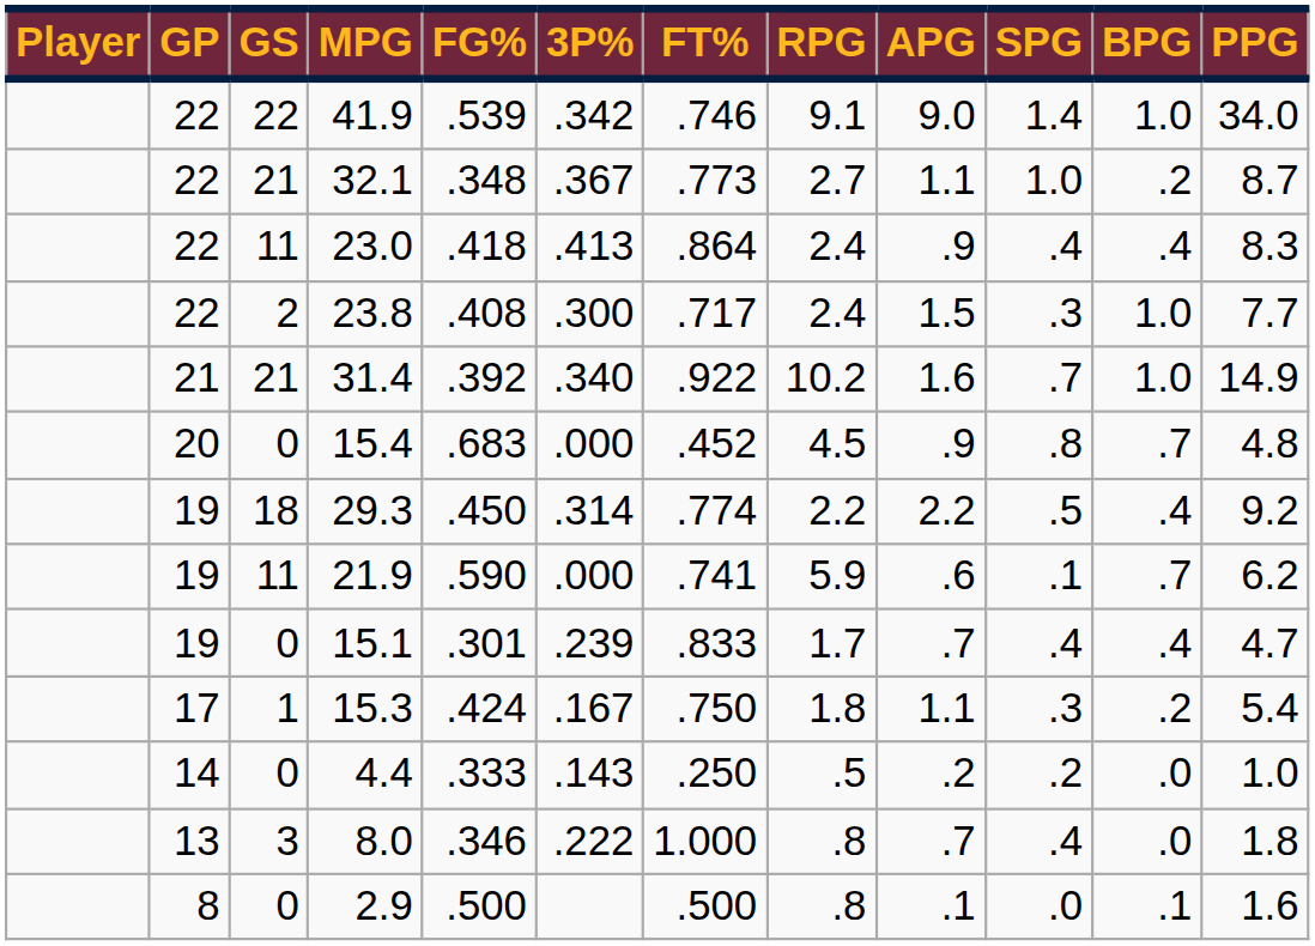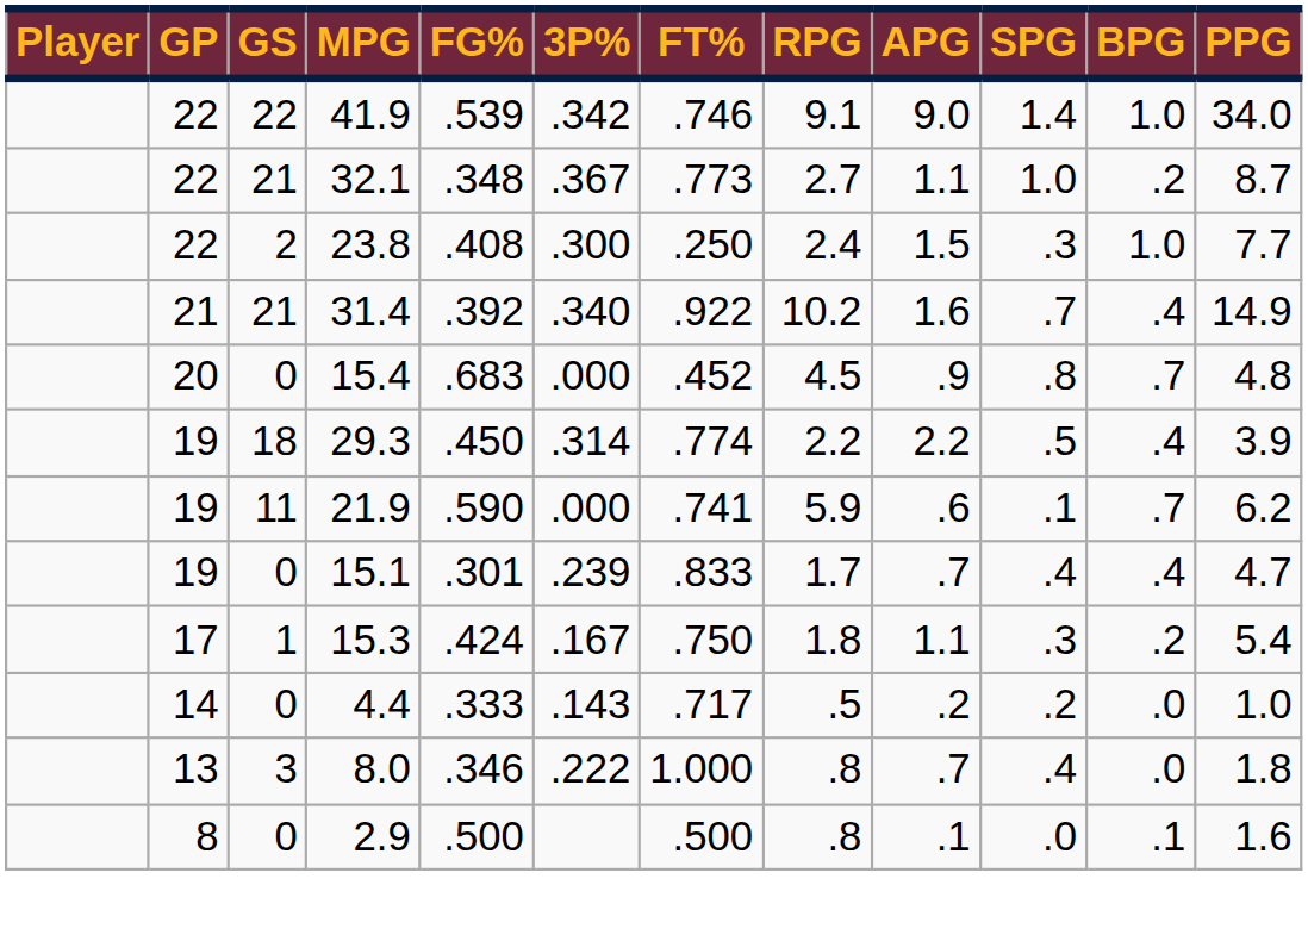- row: 22 | 11 | 23.0 | .418 | .413 | .864 | 2.4 | .9 | .4 | .4 | 8.3
23.8 | FT%: .717 -> .250
31.4 | BPG: 1.0 -> .4
29.3 | PPG: 9.2 -> 3.9
4.4 | FT%: .250 -> .717
